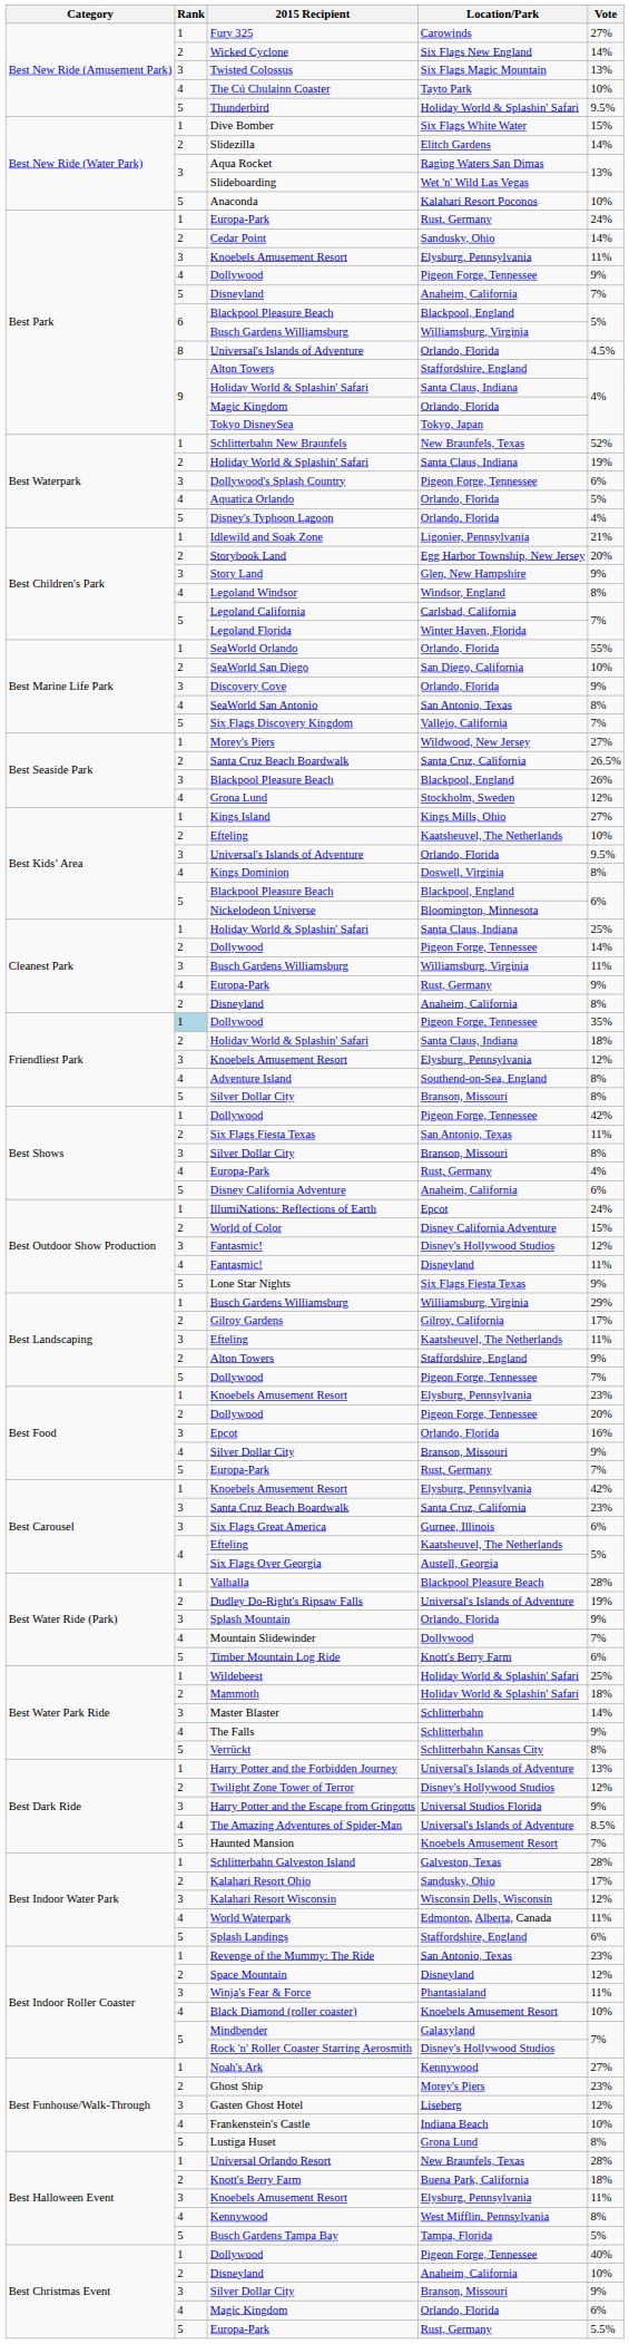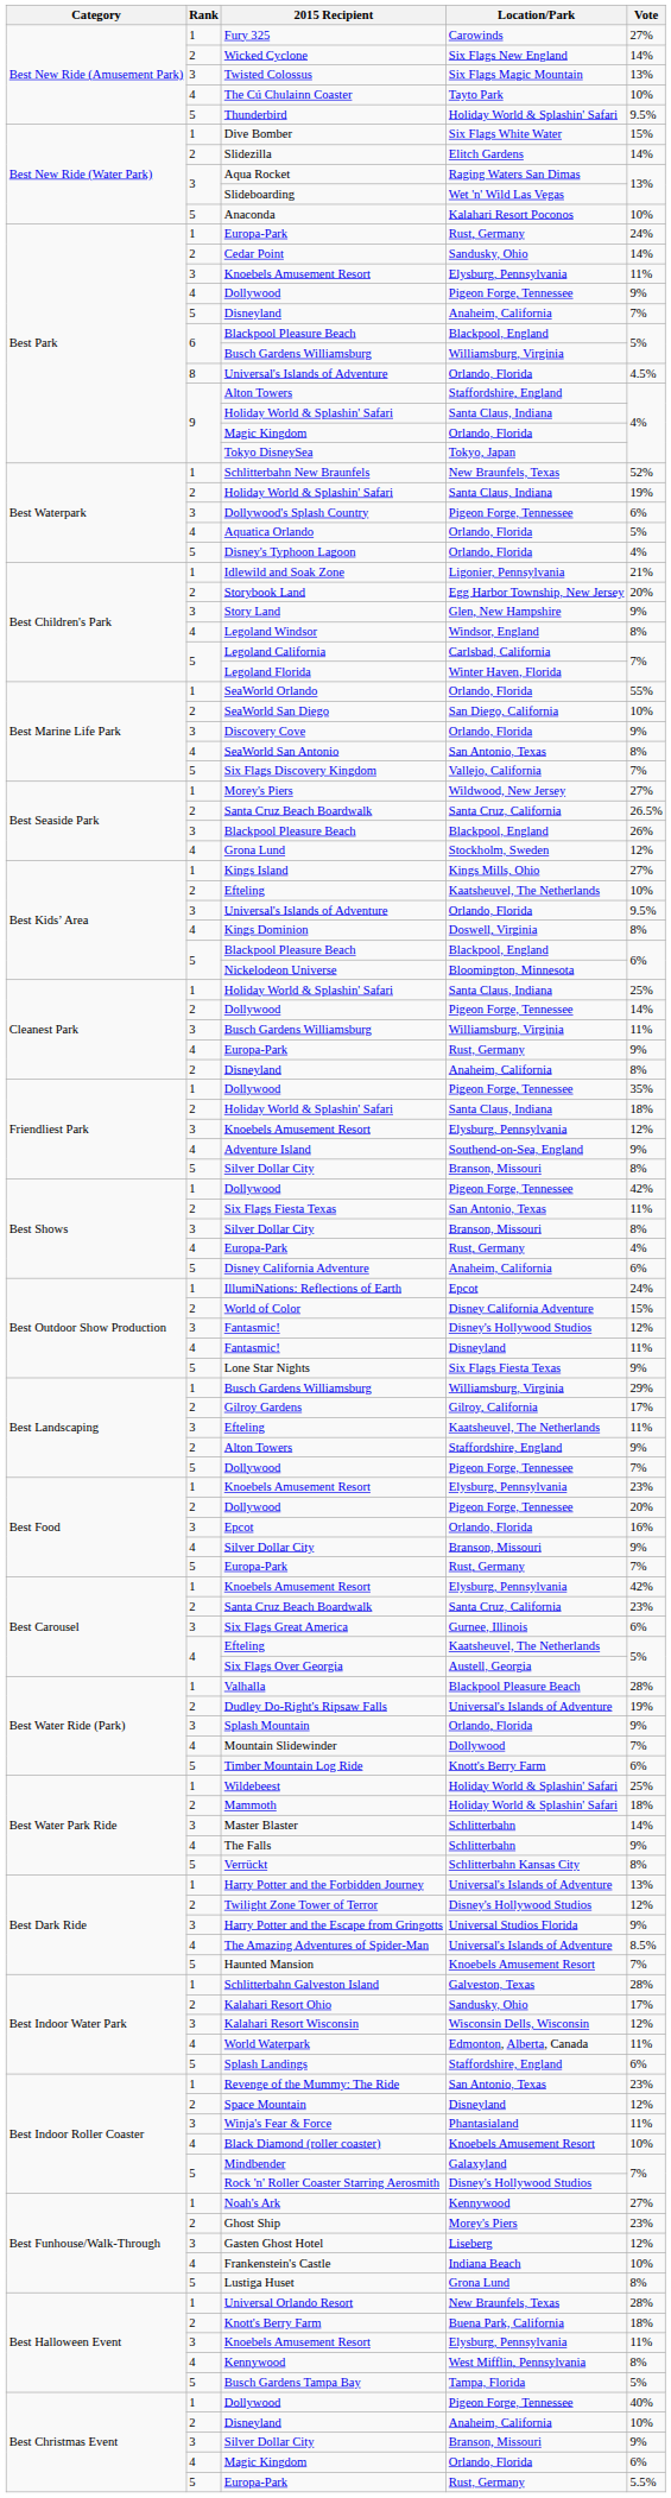Friendliest Park / Dollywood | Rank: lightblue background -> no background
Adventure Island | Vote: 8% -> 9%
Best Carousel / Santa Cruz Beach Boardwalk | Rank: 3 -> 2
